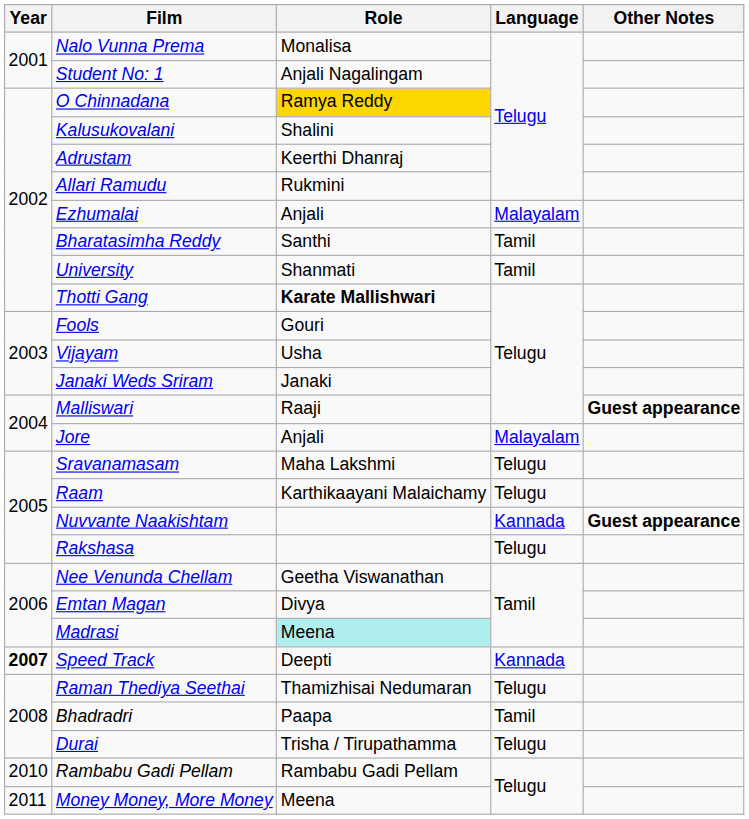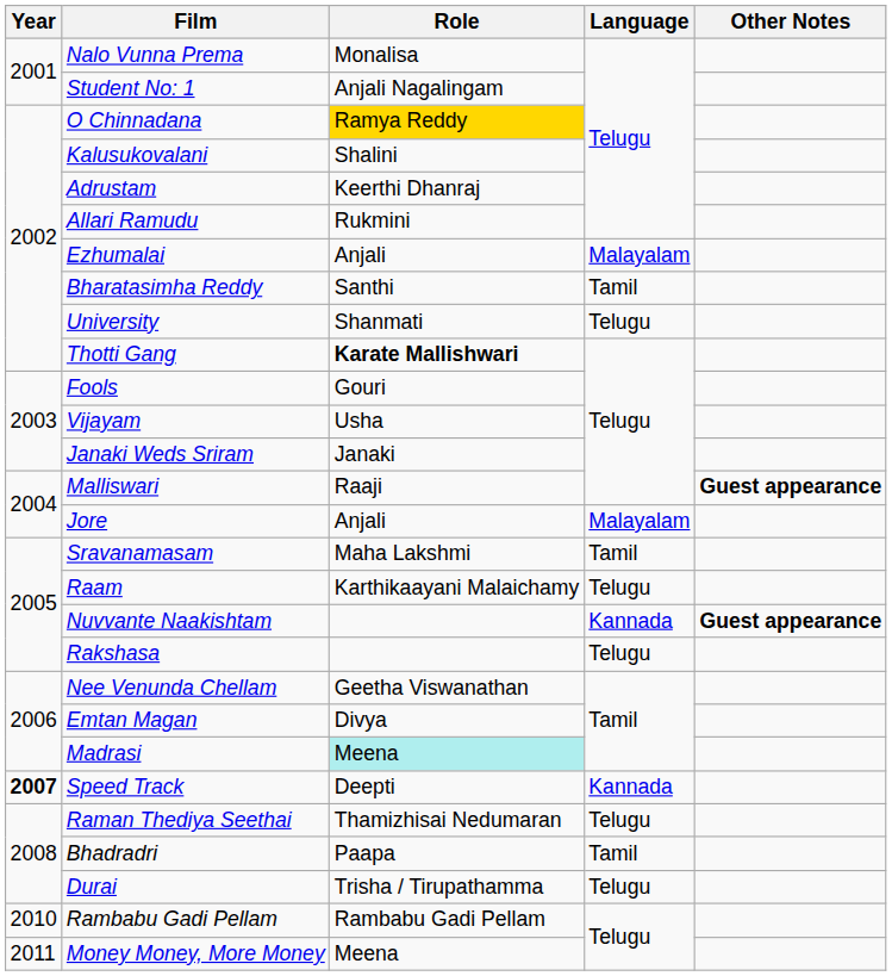University | Language: Tamil -> Telugu
Sravanamasam | Language: Telugu -> Tamil
